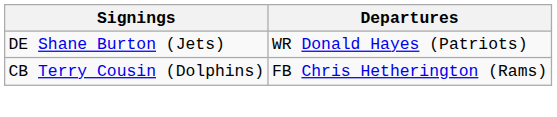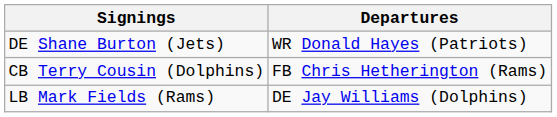+ row: LB Mark Fields (Rams) | DE Jay Williams (Dolphins)
